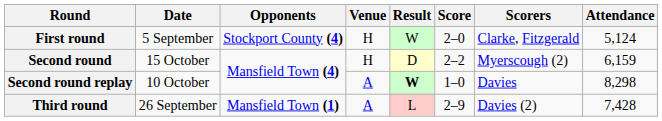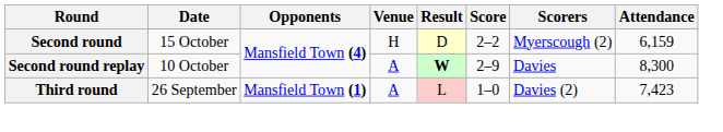- row: First round | 5 September | Stockport County (4) | H | W | 2–0 | Clarke, Fitzgerald | 5,124
Second round replay | Score: 1–0 -> 2–9
Second round replay | Attendance: 8,298 -> 8,300
Third round | Score: 2–9 -> 1–0
Third round | Attendance: 7,428 -> 7,423
